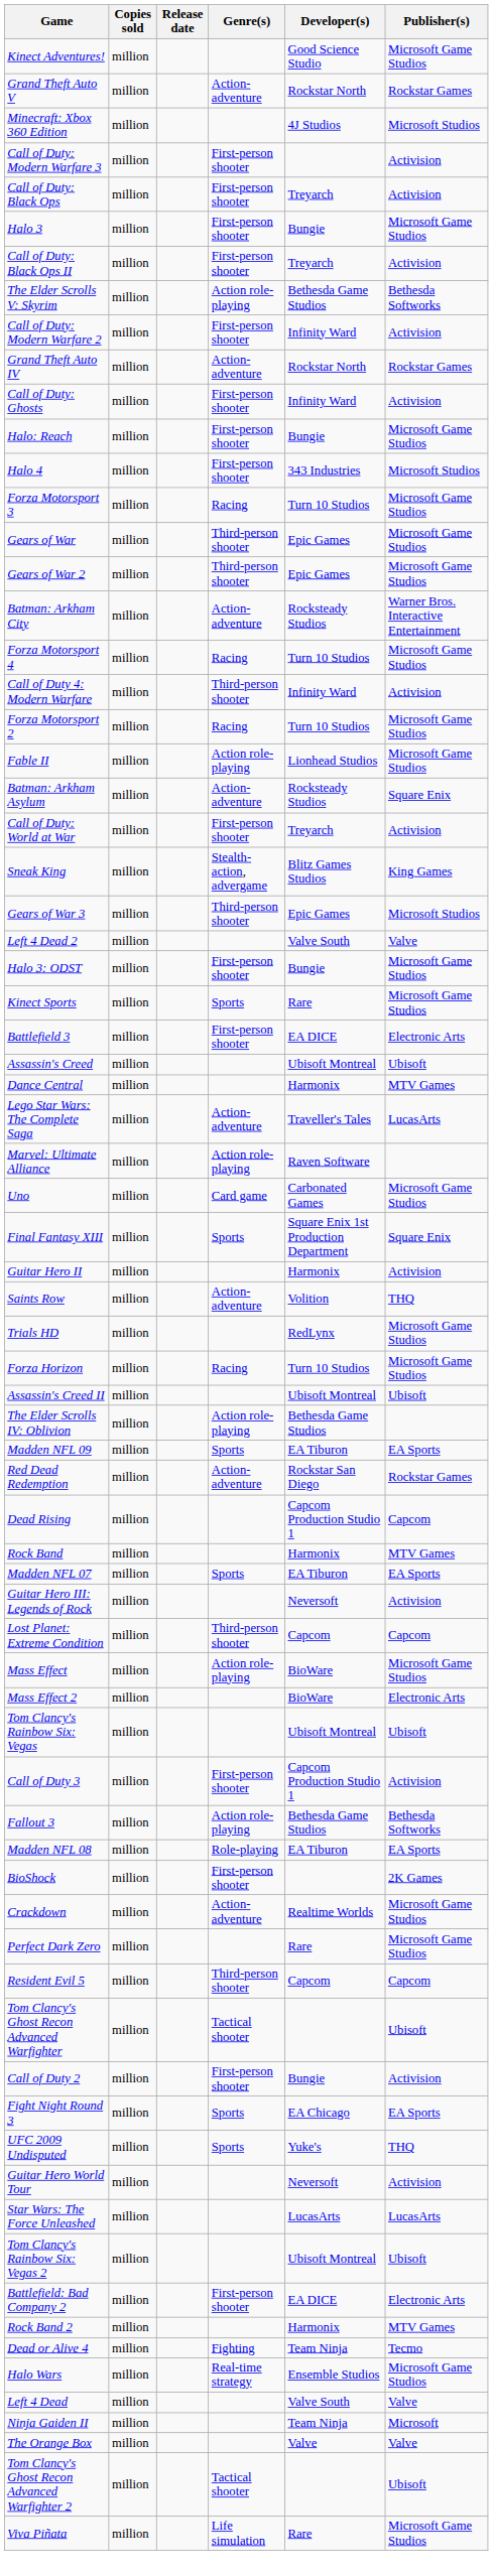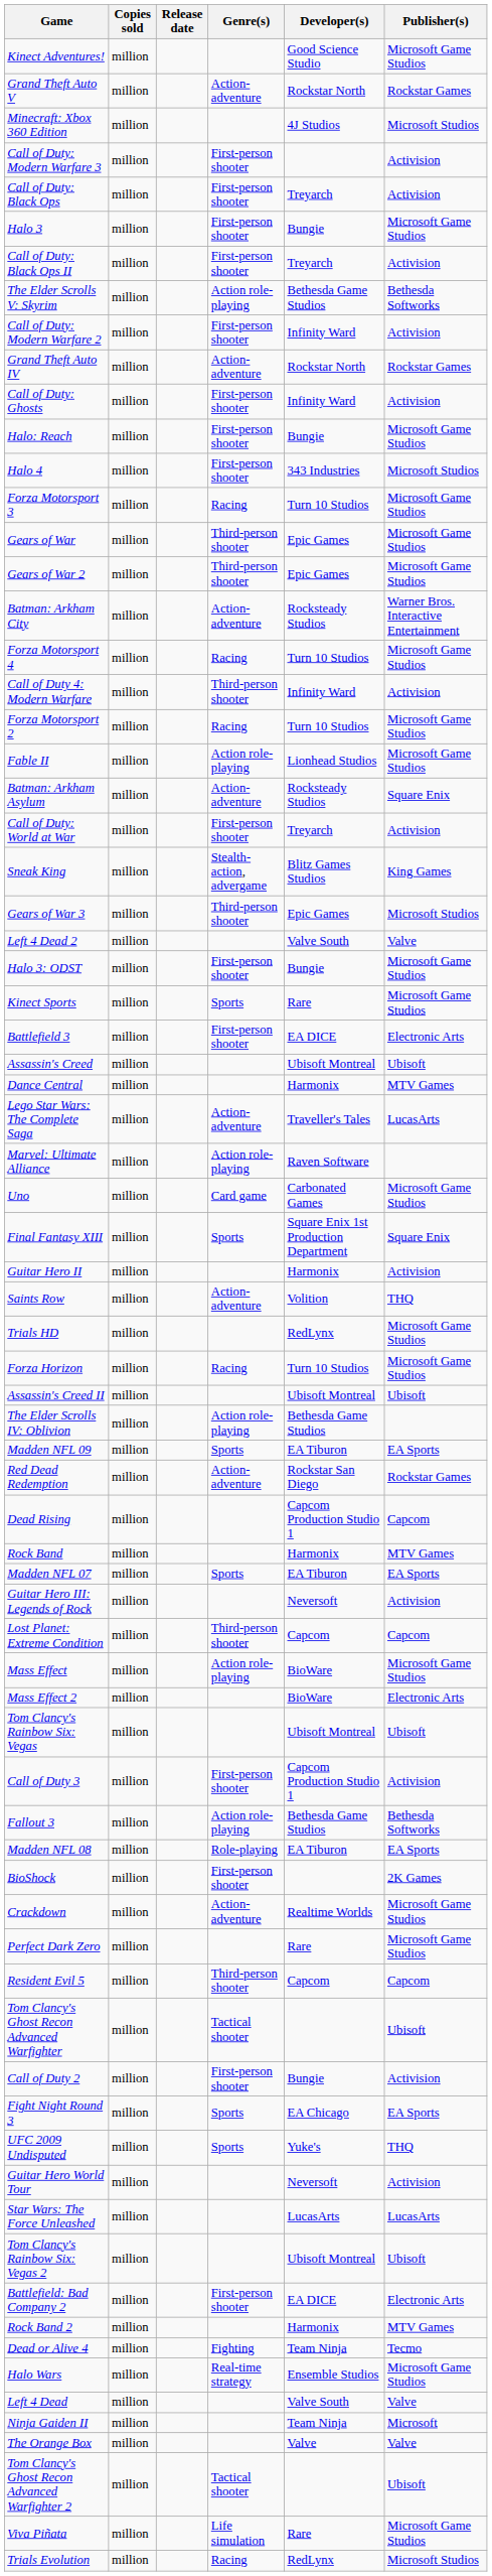+ row: Trials Evolution | million | Racing | RedLynx | Microsoft Studios
